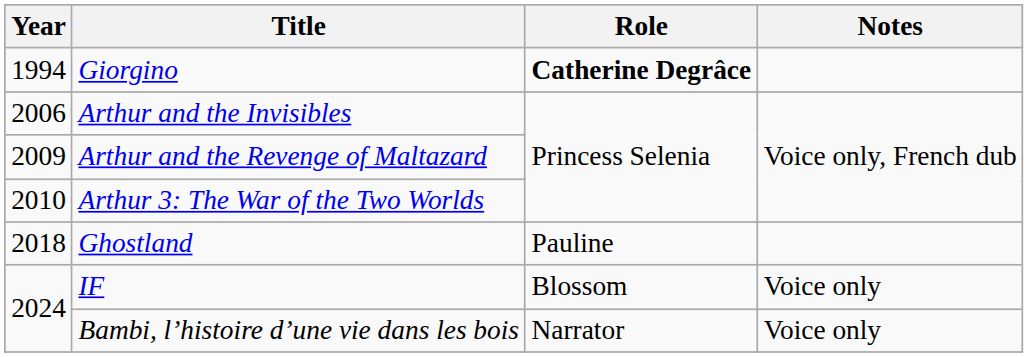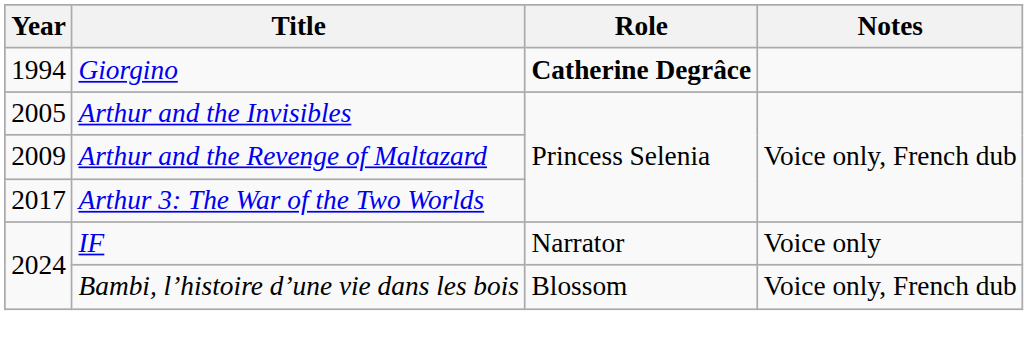Arthur and the Invisibles | Year: 2006 -> 2005
Arthur 3: The War of the Two Worlds | Year: 2010 -> 2017
- row: 2018 | Ghostland | Pauline
IF | Role: Blossom -> Narrator
Bambi, l’histoire d’une vie dans les bois | Role: Narrator -> Blossom
Bambi, l’histoire d’une vie dans les bois | Notes: Voice only -> Voice only, French dub
